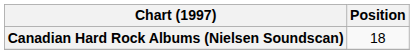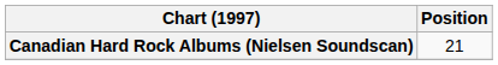Canadian Hard Rock Albums (Nielsen Soundscan) | Position: 18 -> 21
